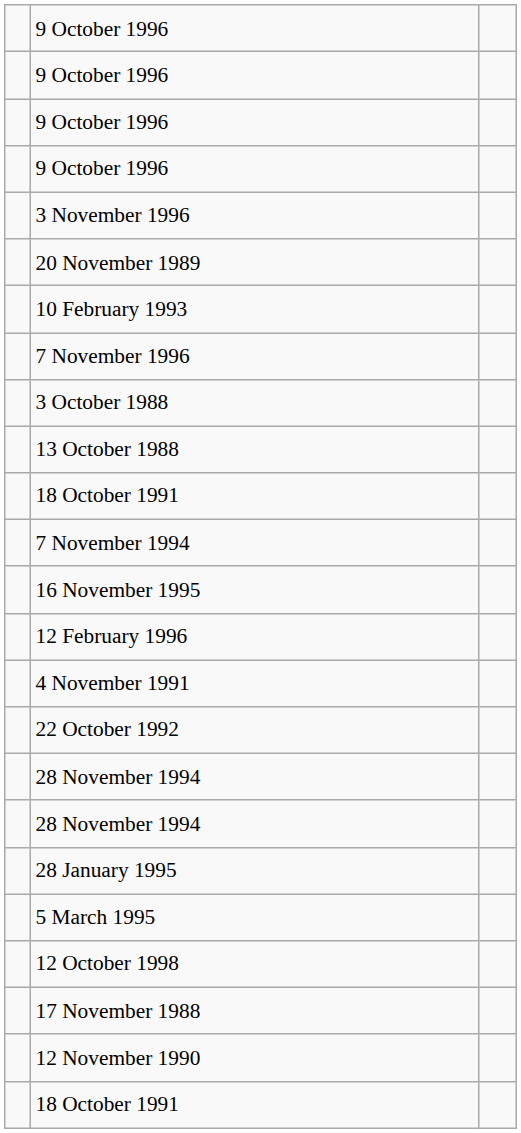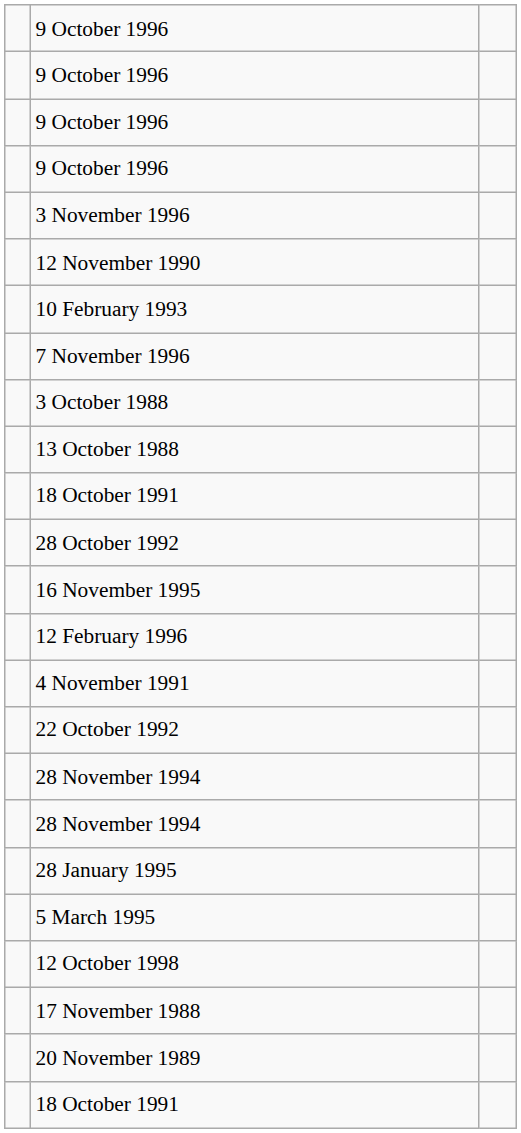rows swapped: 12 November 1990 <-> 20 November 1989
+ row: 28 October 1992
- row: 7 November 1994
